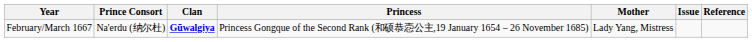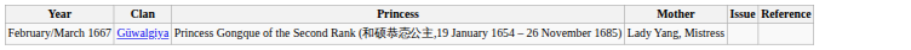- column: Prince Consort | Na'erdu (纳尔杜)
February/March 1667 | Clan: bold -> normal
